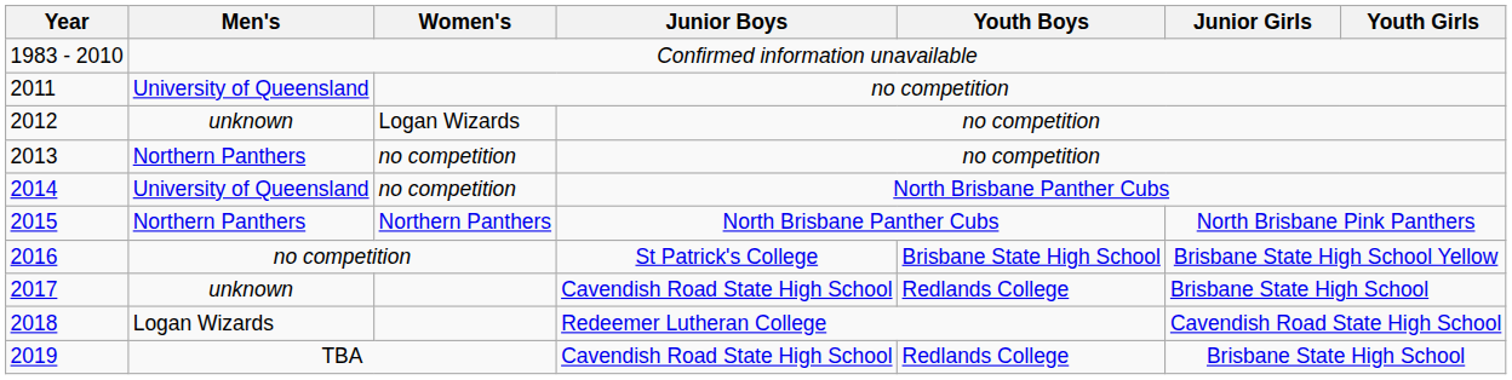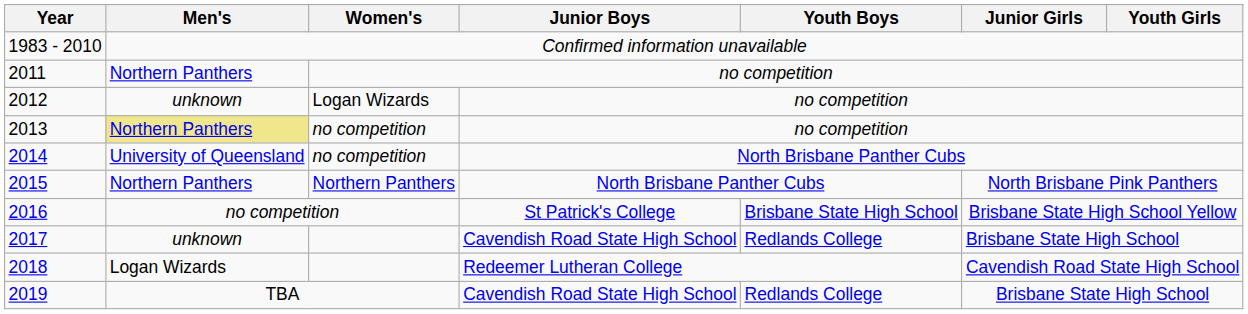2011 | Men's: University of Queensland -> Northern Panthers
2013 | Men's: no background -> khaki background
